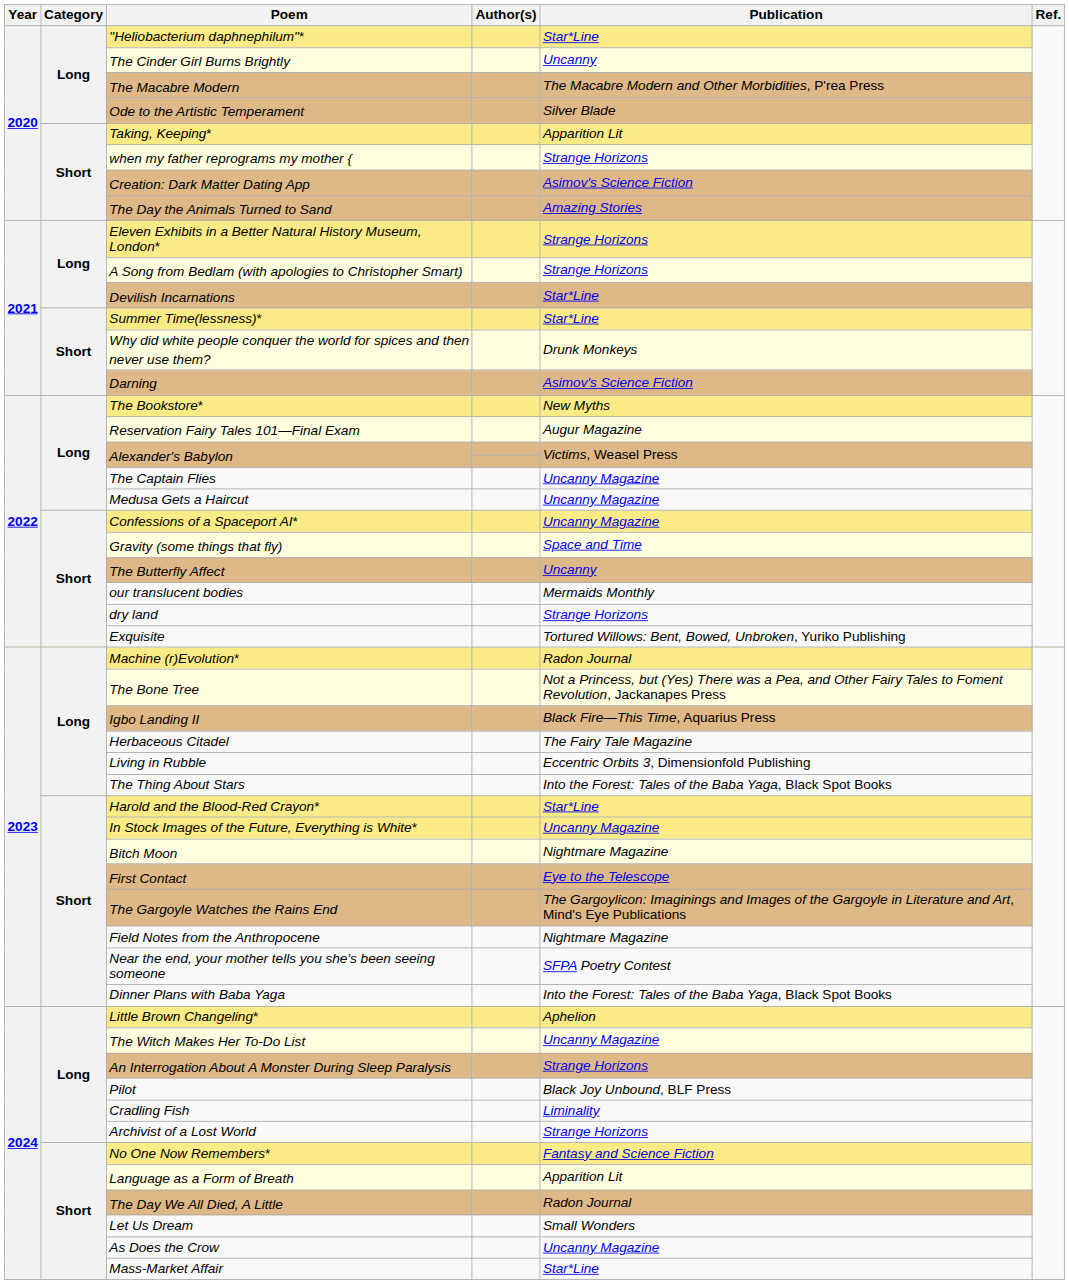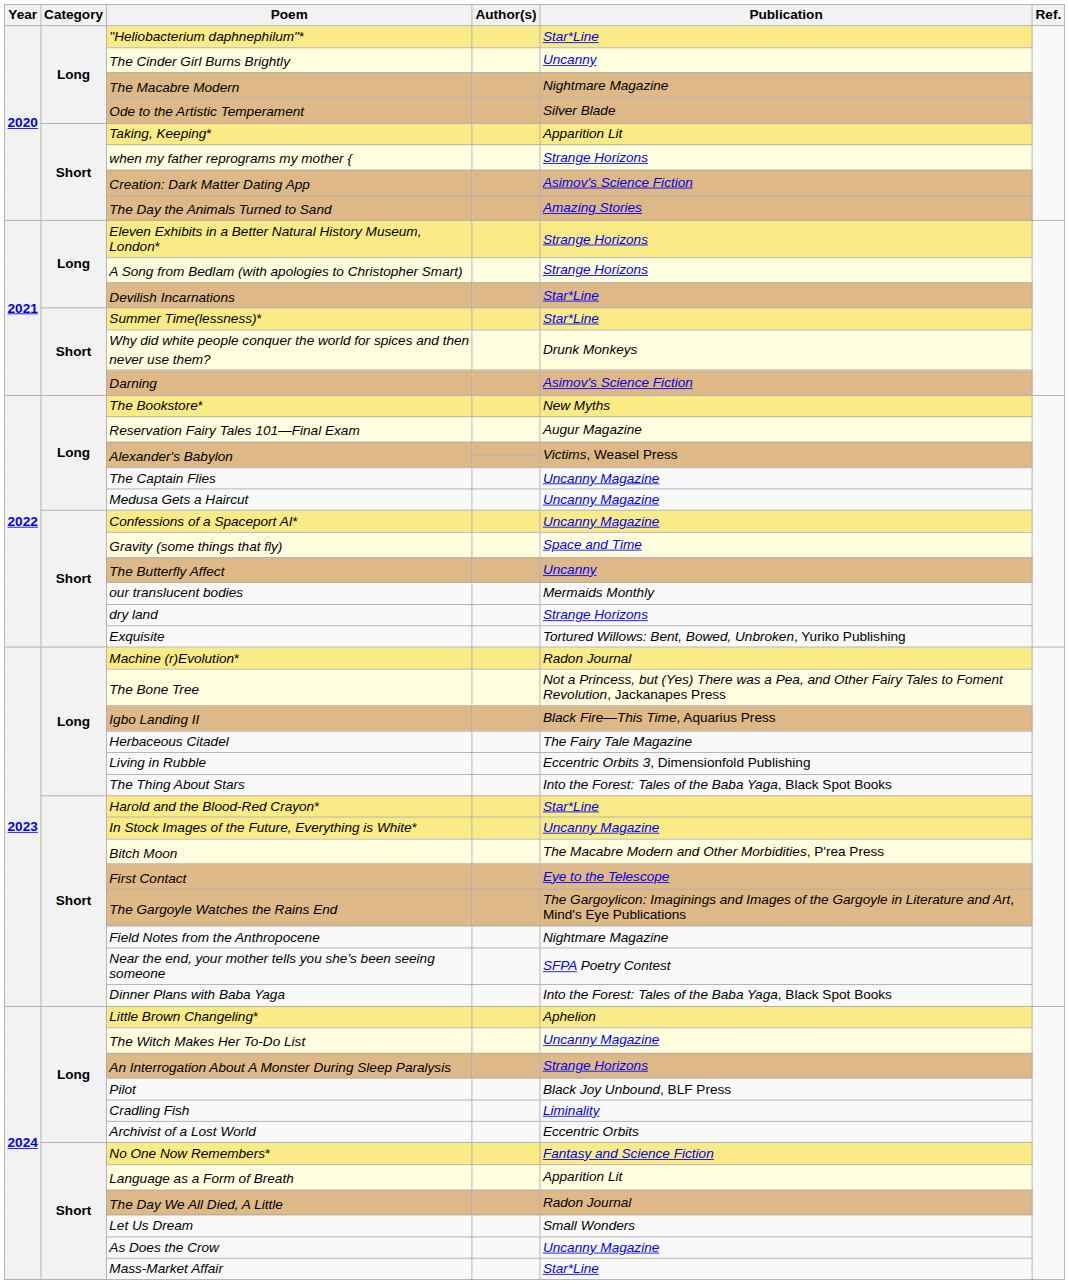The Macabre Modern | Publication: The Macabre Modern and Other Morbidities, P'rea Press -> Nightmare Magazine
Bitch Moon | Publication: Nightmare Magazine -> The Macabre Modern and Other Morbidities, P'rea Press
Archivist of a Lost World | Publication: Strange Horizons -> Eccentric Orbits
